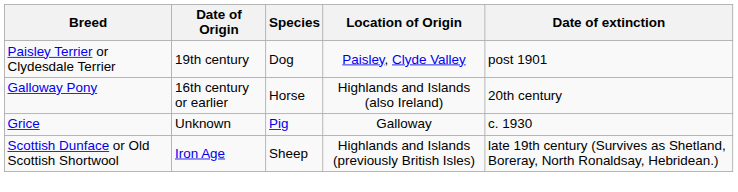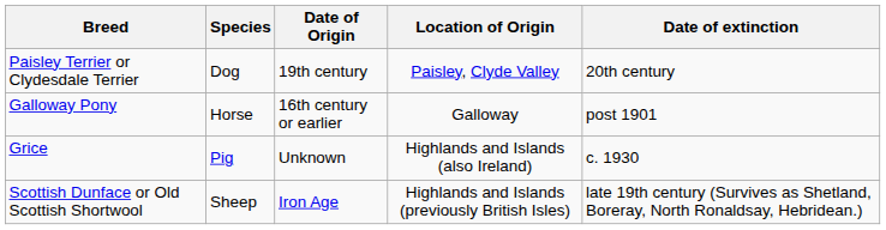columns swapped: Species <-> Date of Origin
Paisley Terrier or Clydesdale Terrier | Date of extinction: post 1901 -> 20th century
Galloway Pony | Location of Origin: Highlands and Islands (also Ireland) -> Galloway
Galloway Pony | Date of extinction: 20th century -> post 1901
Grice | Location of Origin: Galloway -> Highlands and Islands (also Ireland)
